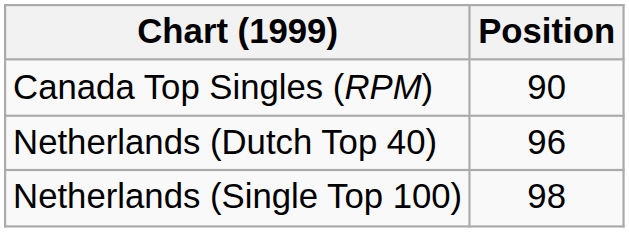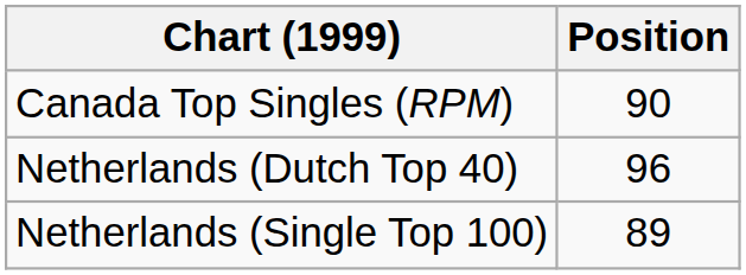Netherlands (Single Top 100) | Position: 98 -> 89
